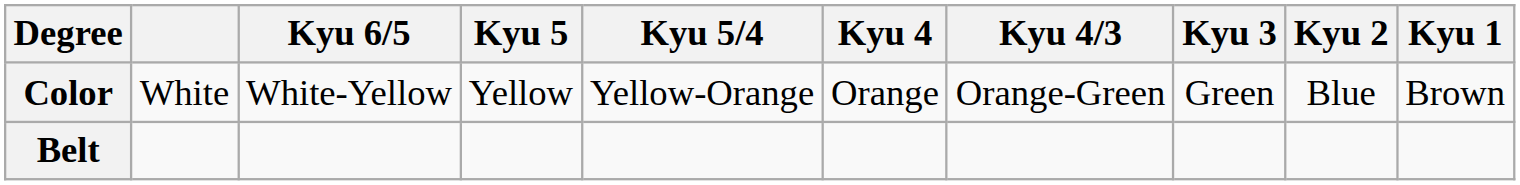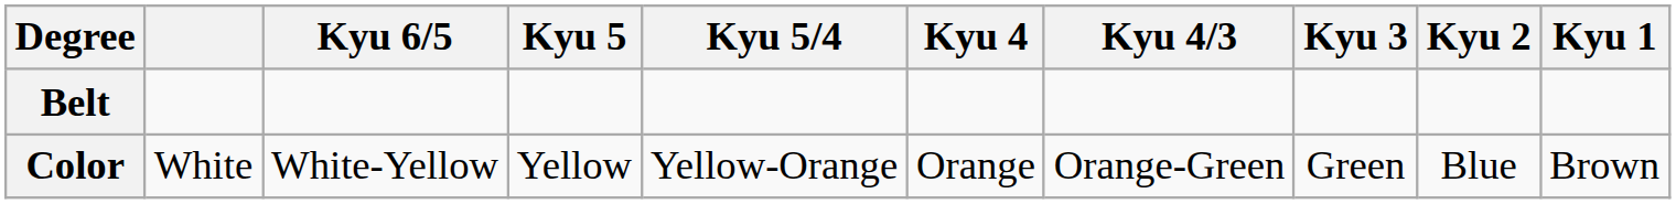rows swapped: Color <-> Belt
